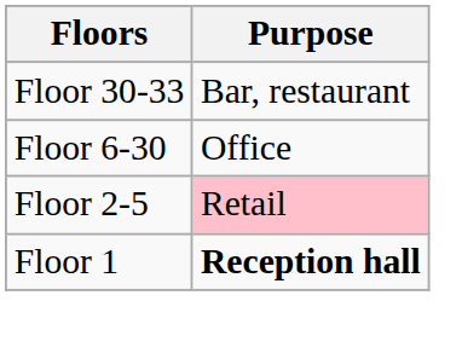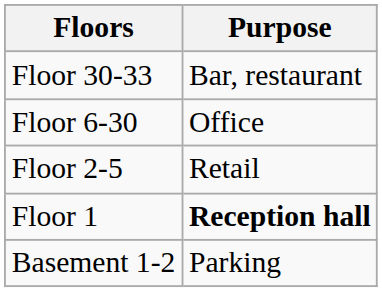Floor 2-5 | Purpose: pink background -> no background
+ row: Basement 1-2 | Parking
